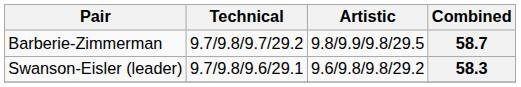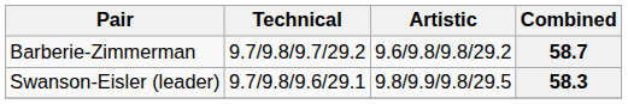58.7 | Artistic: 9.8/9.9/9.8/29.5 -> 9.6/9.8/9.8/29.2
58.3 | Artistic: 9.6/9.8/9.8/29.2 -> 9.8/9.9/9.8/29.5
